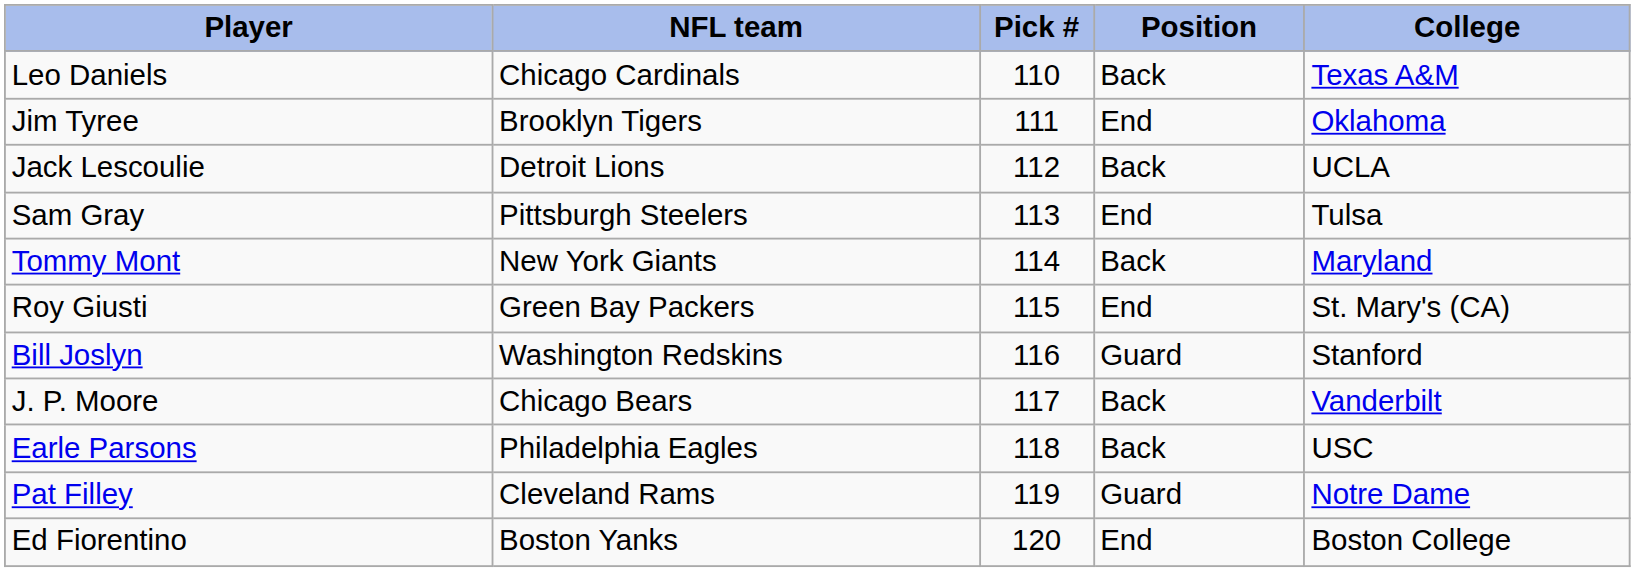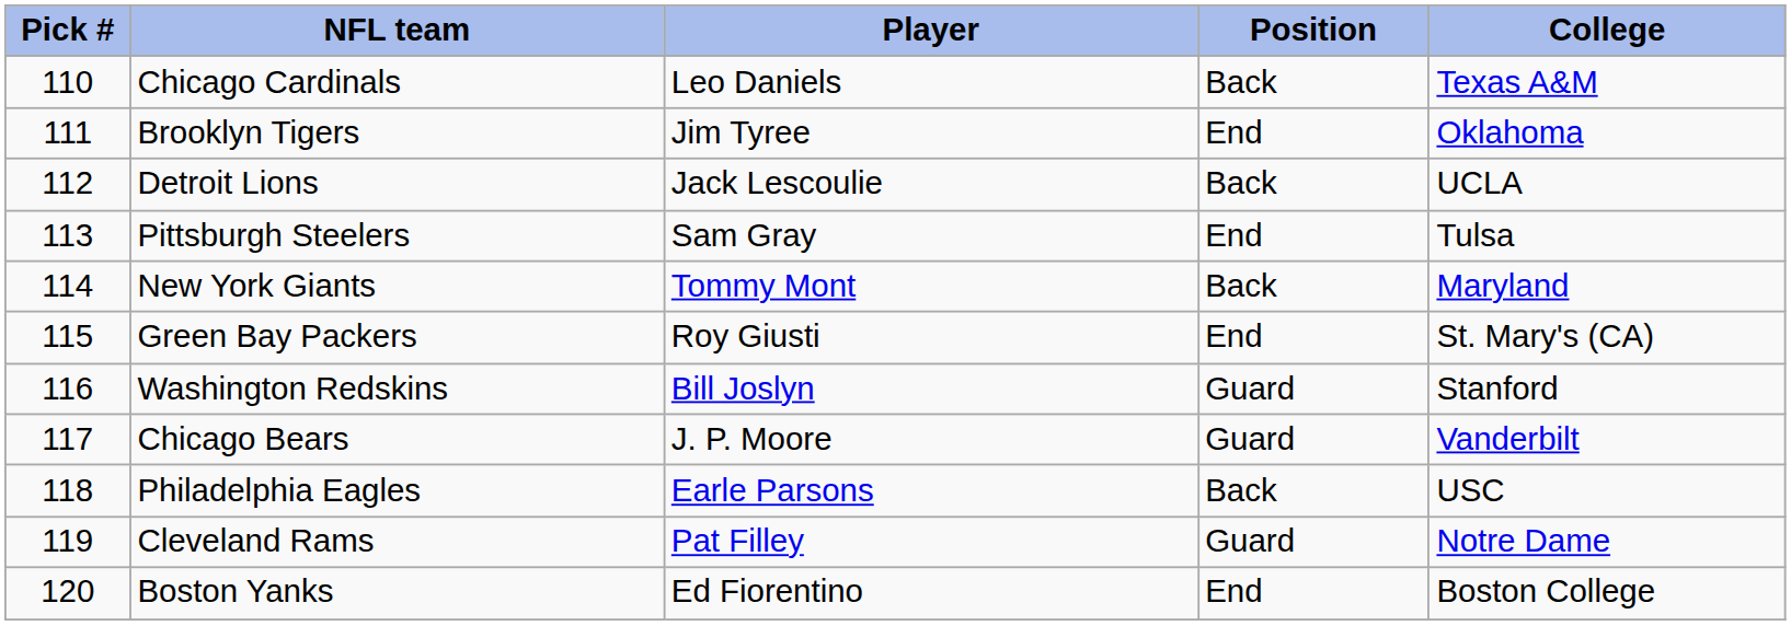columns swapped: Pick # <-> Player
Chicago Bears | Position: Back -> Guard
